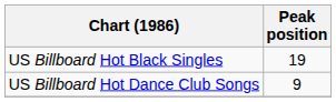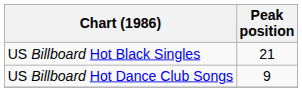US Billboard Hot Black Singles | Peak position: 19 -> 21
